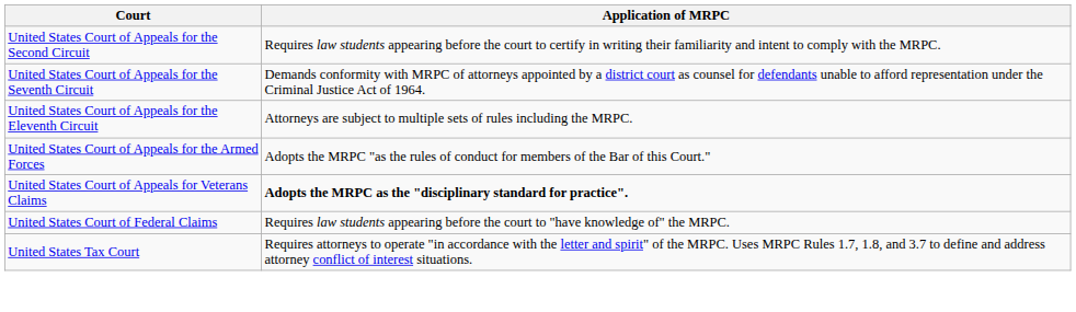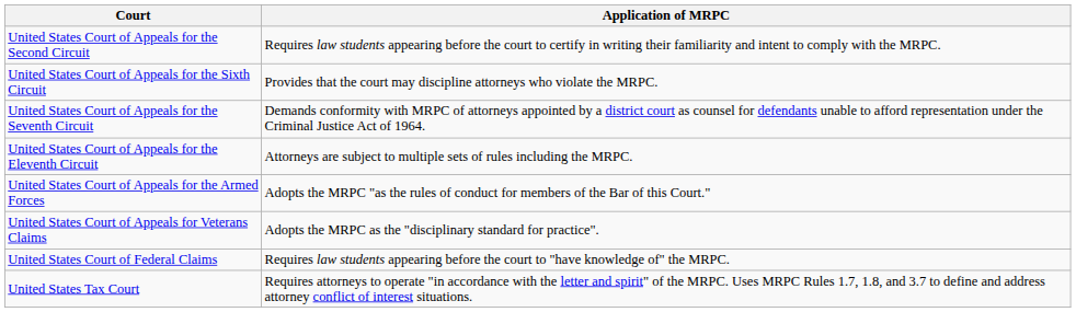+ row: United States Court of Appeals for the Sixth Circuit | Provides that the court may discipline attorneys who violate the MRPC.
United States Court of Appeals for Veterans Claims | Application of MRPC: bold -> normal
